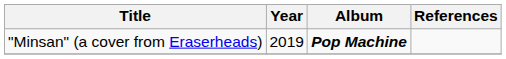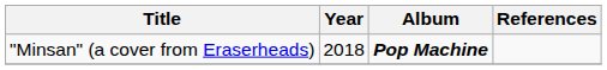"Minsan" (a cover from Eraserheads) | Year: 2019 -> 2018
